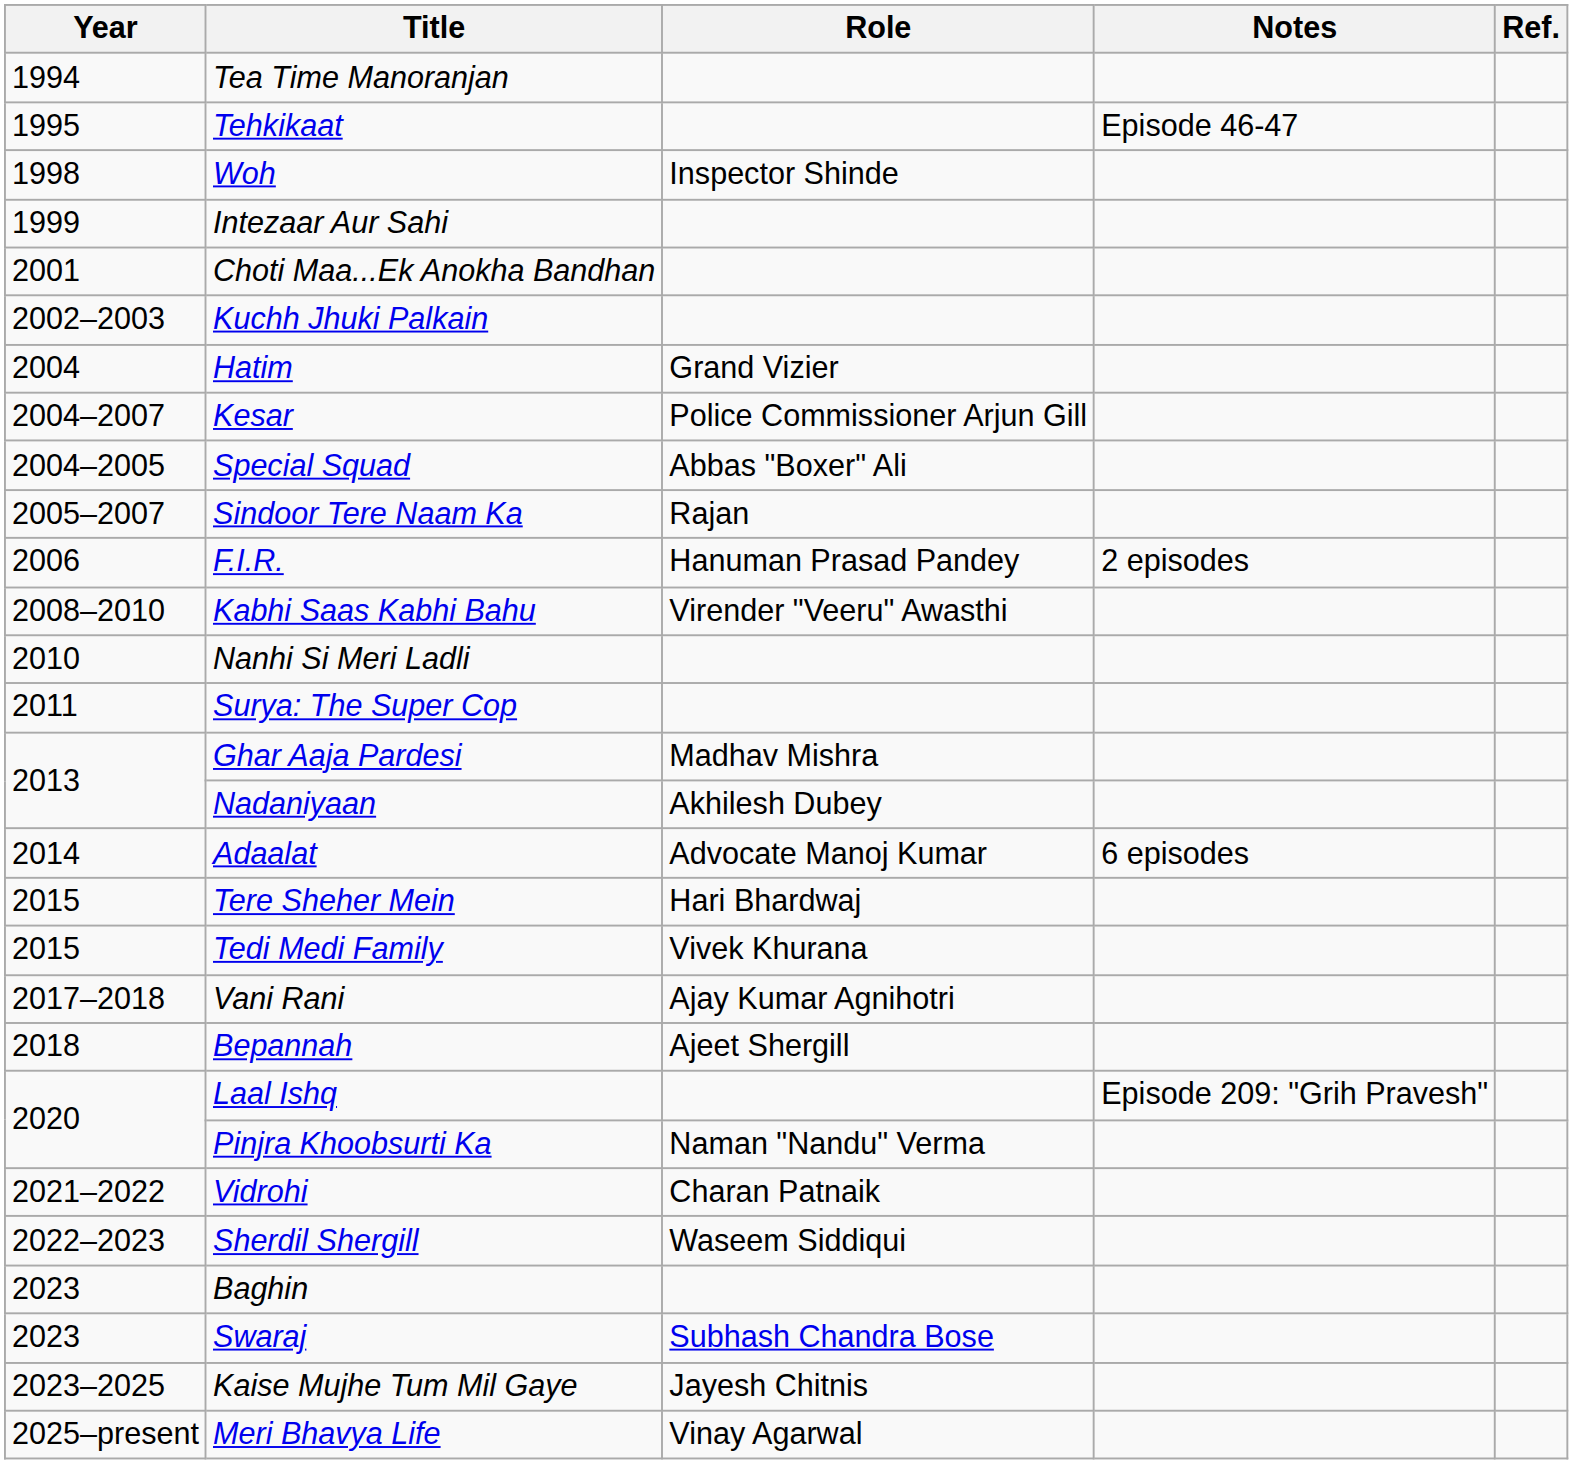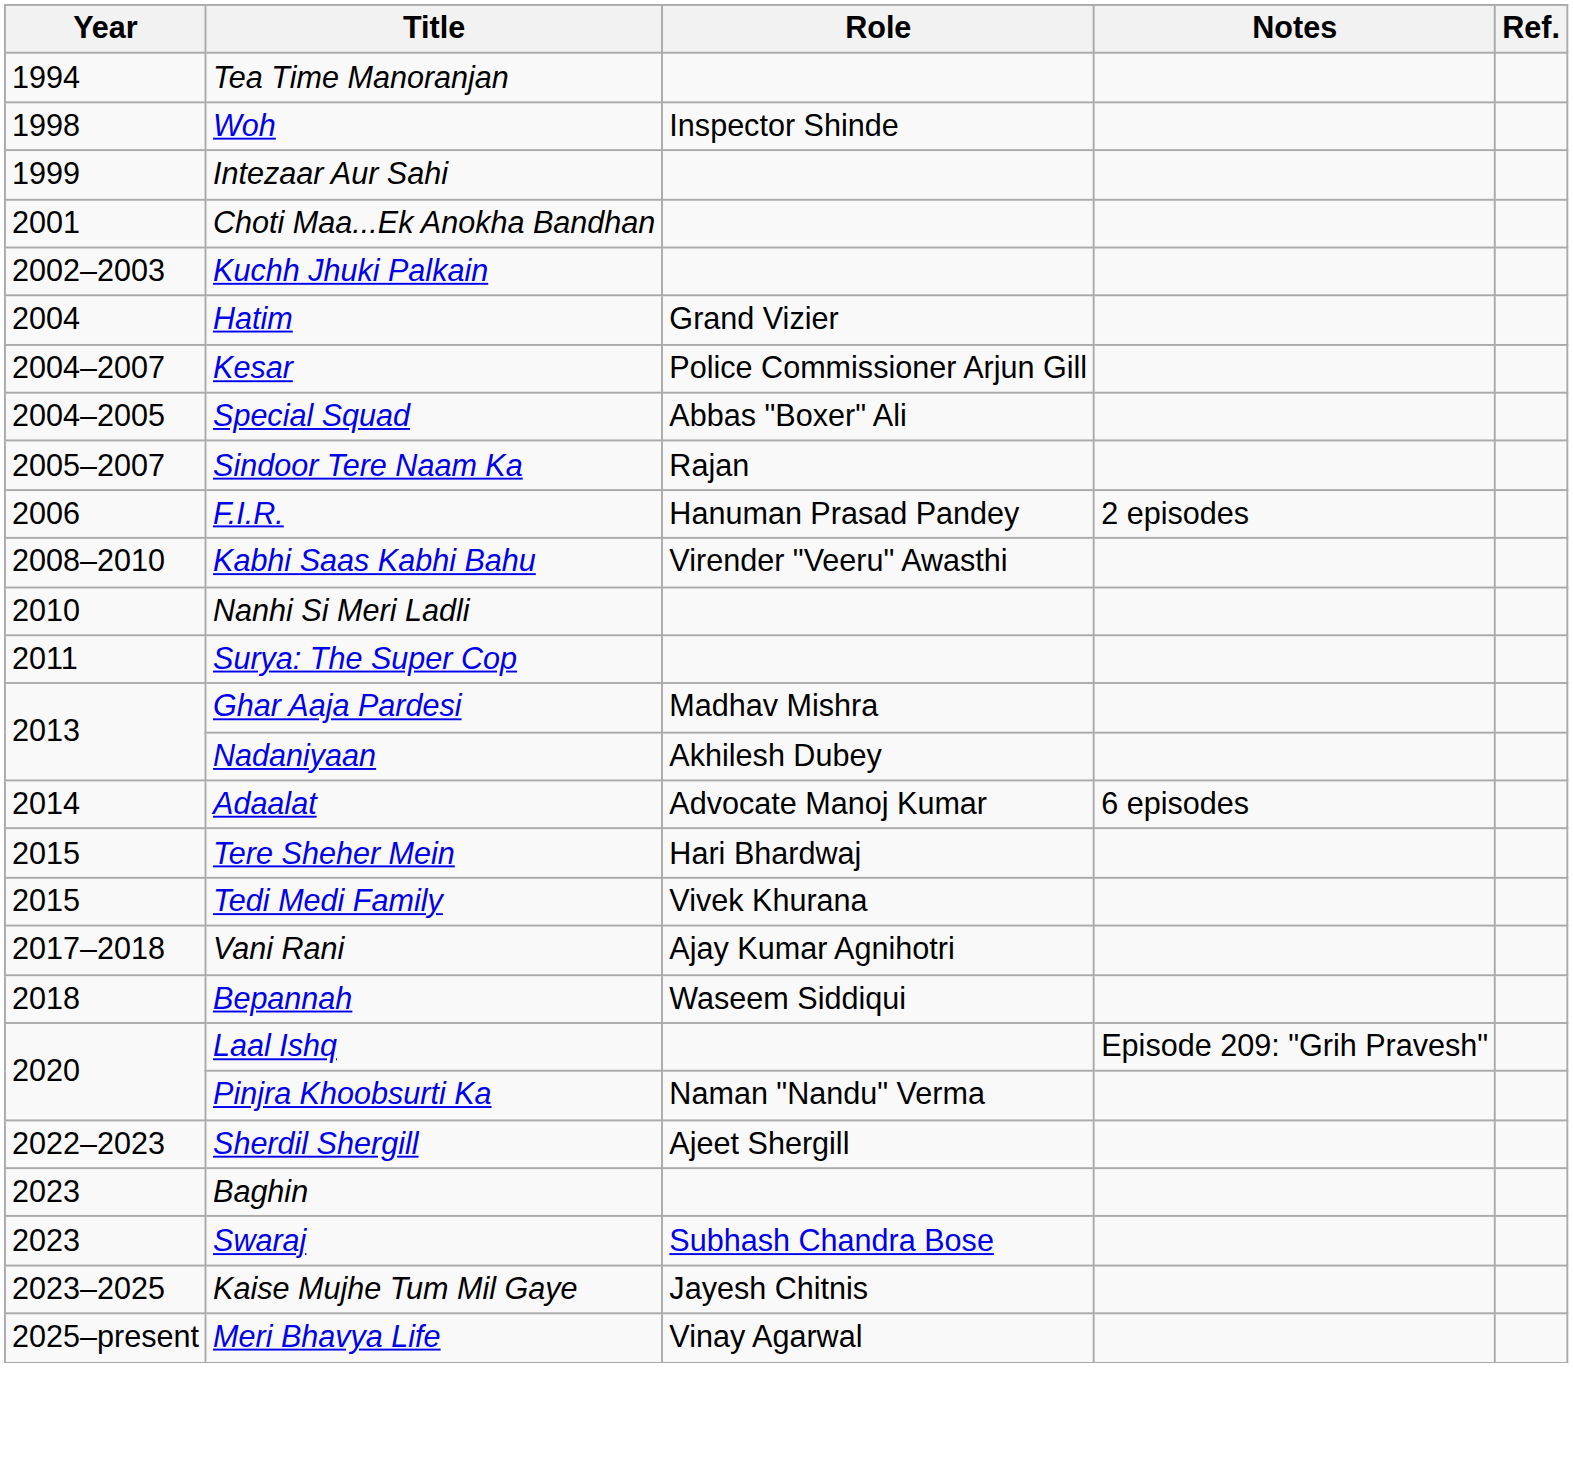- row: 1995 | Tehkikaat | Episode 46-47
Bepannah | Role: Ajeet Shergill -> Waseem Siddiqui
- row: 2021–2022 | Vidrohi | Charan Patnaik
Sherdil Shergill | Role: Waseem Siddiqui -> Ajeet Shergill
